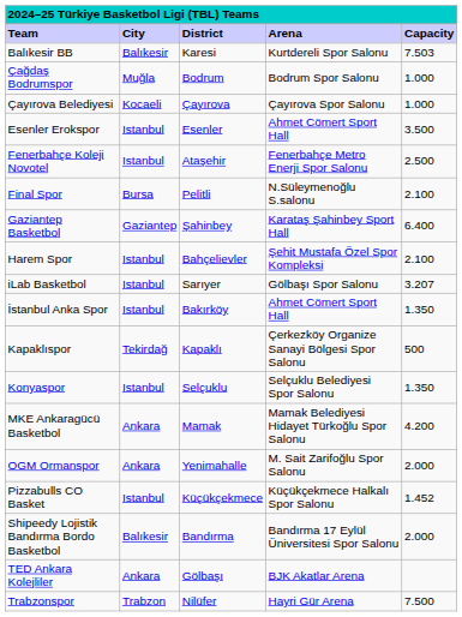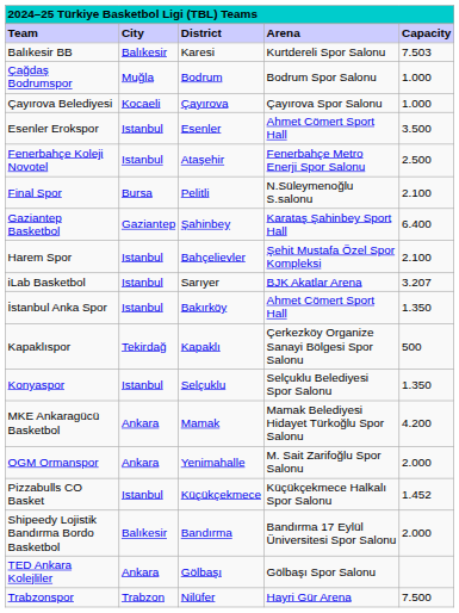iLab Basketbol | column 4: Gölbaşı Spor Salonu -> BJK Akatlar Arena
TED Ankara Kolejliler | column 4: BJK Akatlar Arena -> Gölbaşı Spor Salonu
